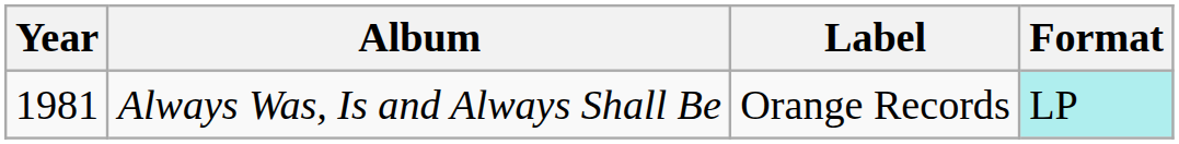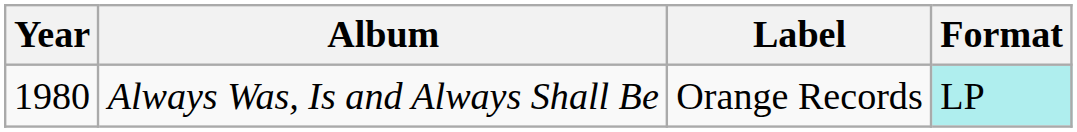Always Was, Is and Always Shall Be | Year: 1981 -> 1980
